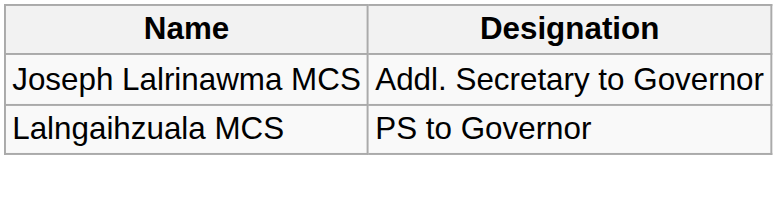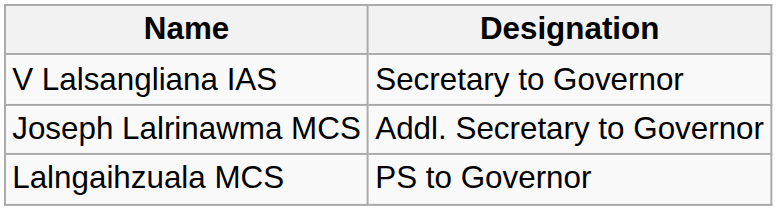+ row: V Lalsangliana IAS | Secretary to Governor
